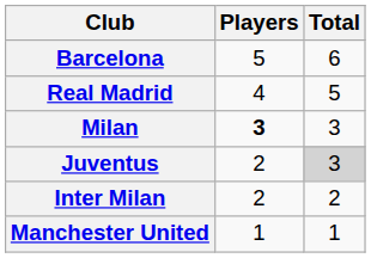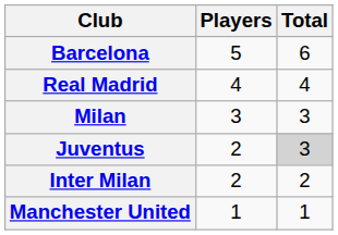Real Madrid | Total: 5 -> 4
Milan | Players: bold -> normal
